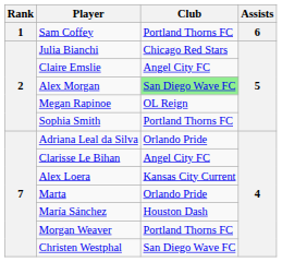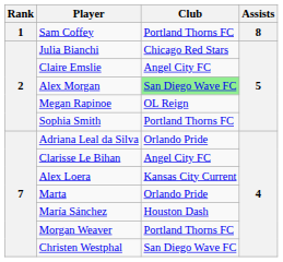Sam Coffey | Assists: 6 -> 8
